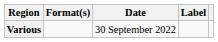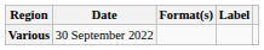columns swapped: Date <-> Format(s)
